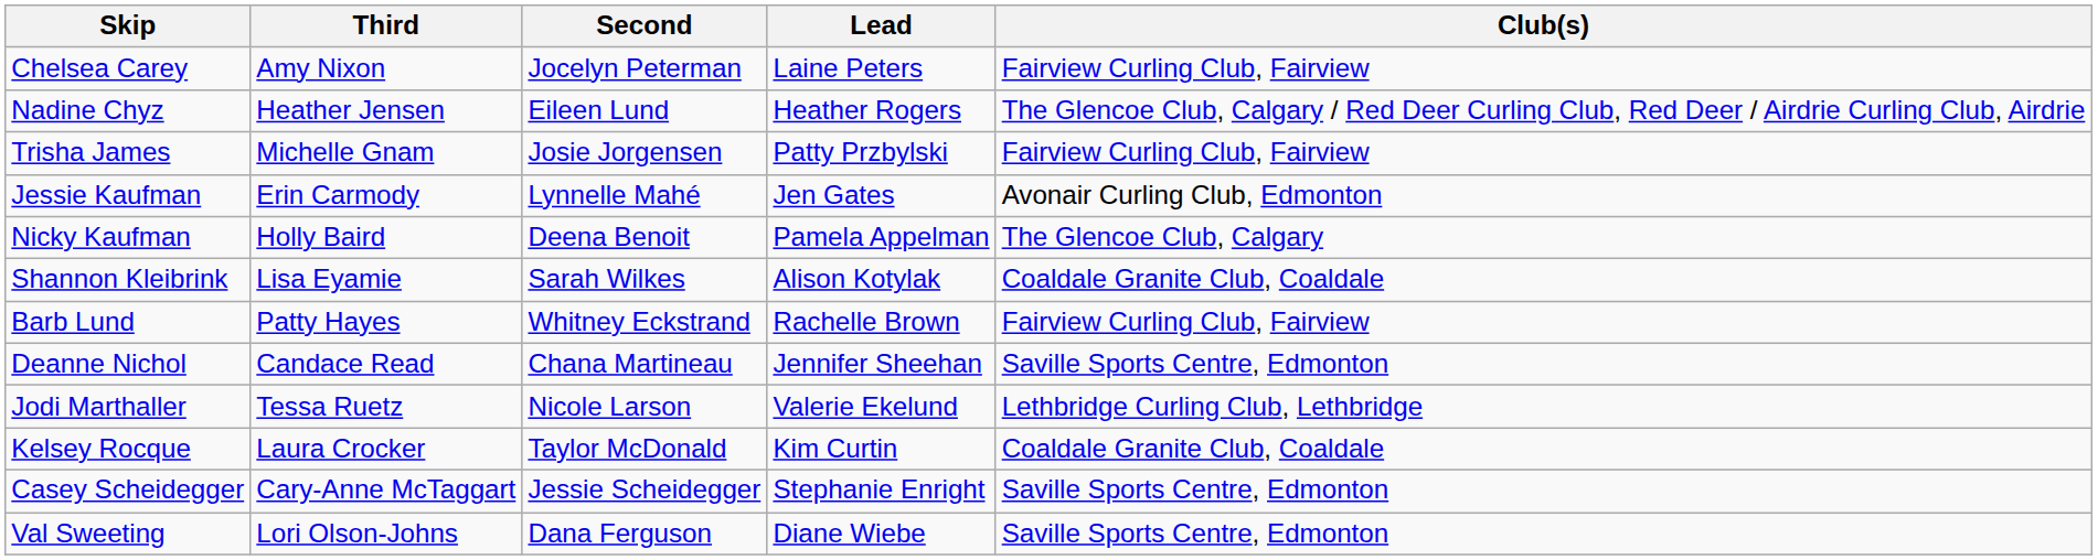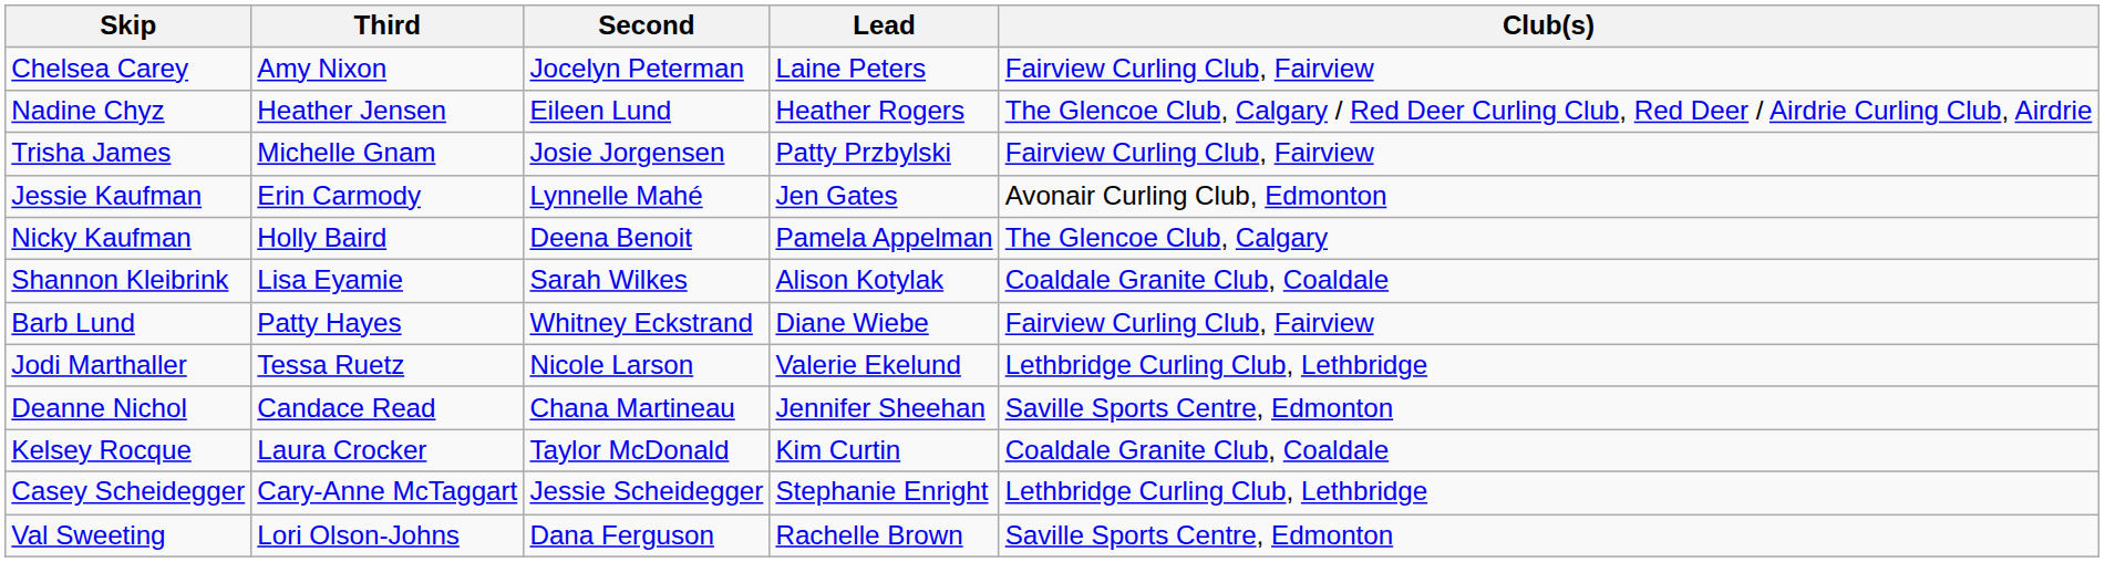Barb Lund | Lead: Rachelle Brown -> Diane Wiebe
rows swapped: Jodi Marthaller <-> Deanne Nichol
Casey Scheidegger | Club(s): Saville Sports Centre, Edmonton -> Lethbridge Curling Club, Lethbridge
Val Sweeting | Lead: Diane Wiebe -> Rachelle Brown
